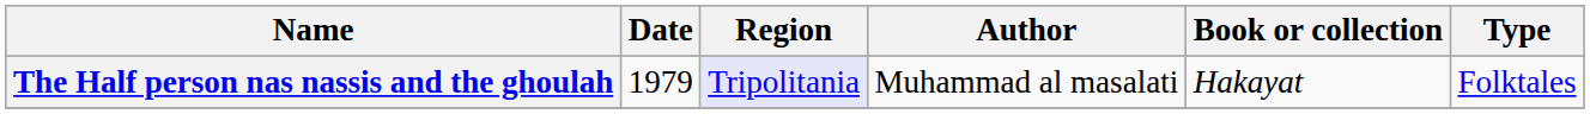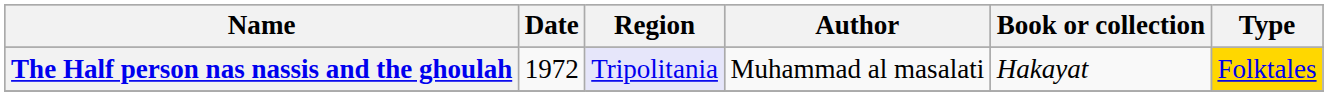The Half person nas nassis and the ghoulah | Date: 1979 -> 1972
The Half person nas nassis and the ghoulah | Type: no background -> gold background
